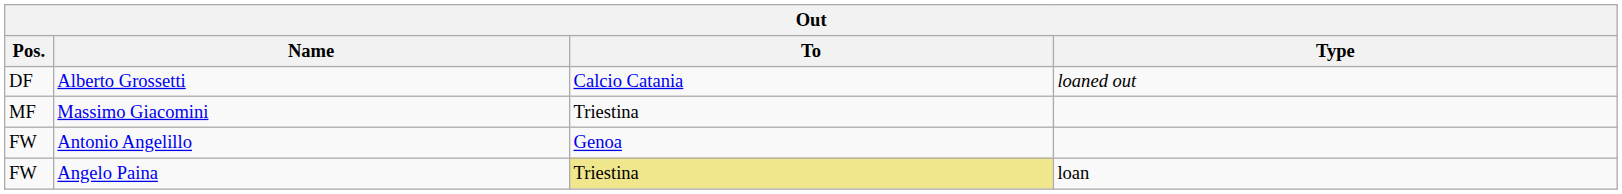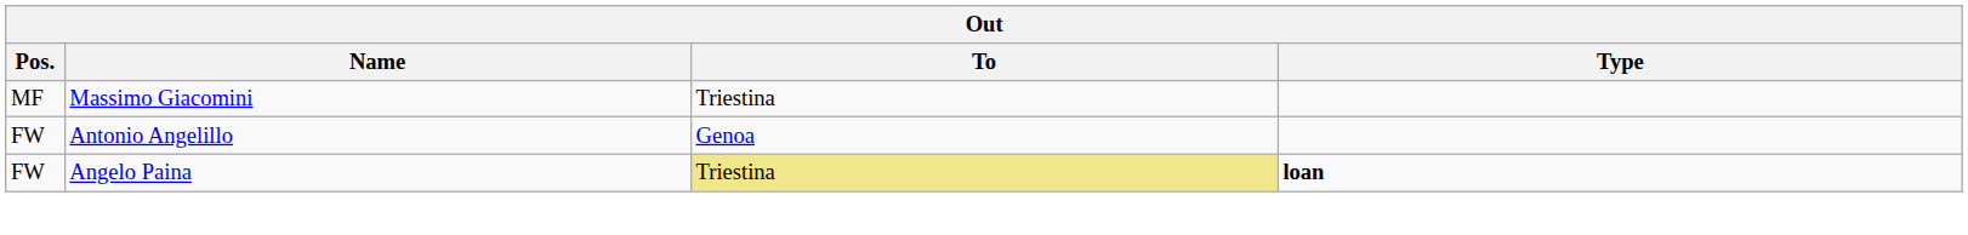- row: DF | Alberto Grossetti | Calcio Catania | loaned out
Angelo Paina | Type: normal -> bold
